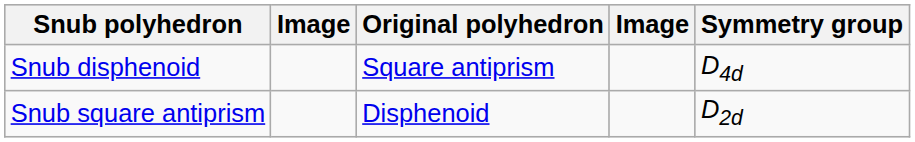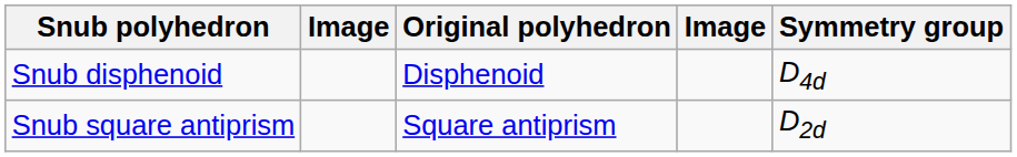Snub disphenoid | Original polyhedron: Square antiprism -> Disphenoid
Snub square antiprism | Original polyhedron: Disphenoid -> Square antiprism
